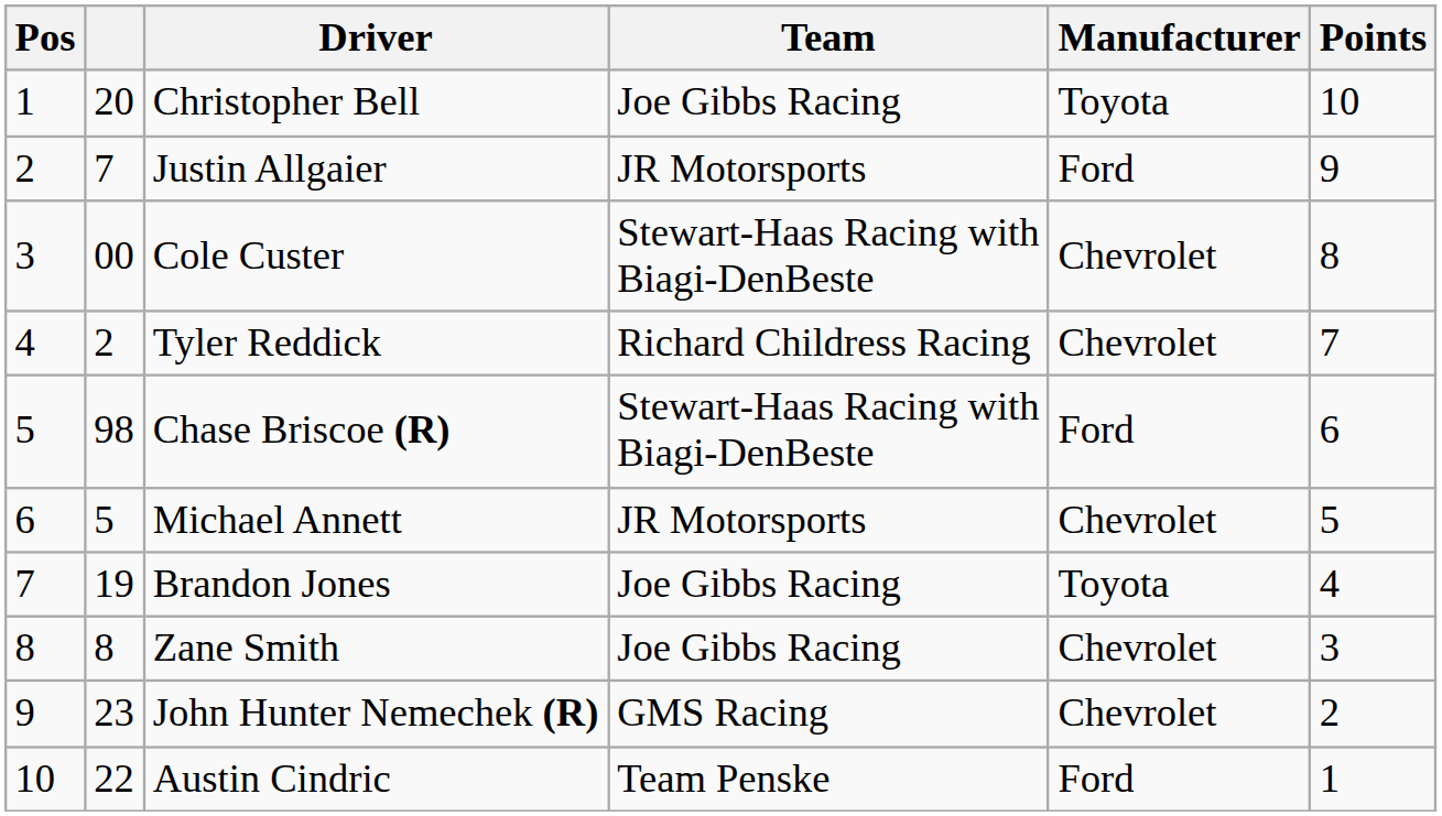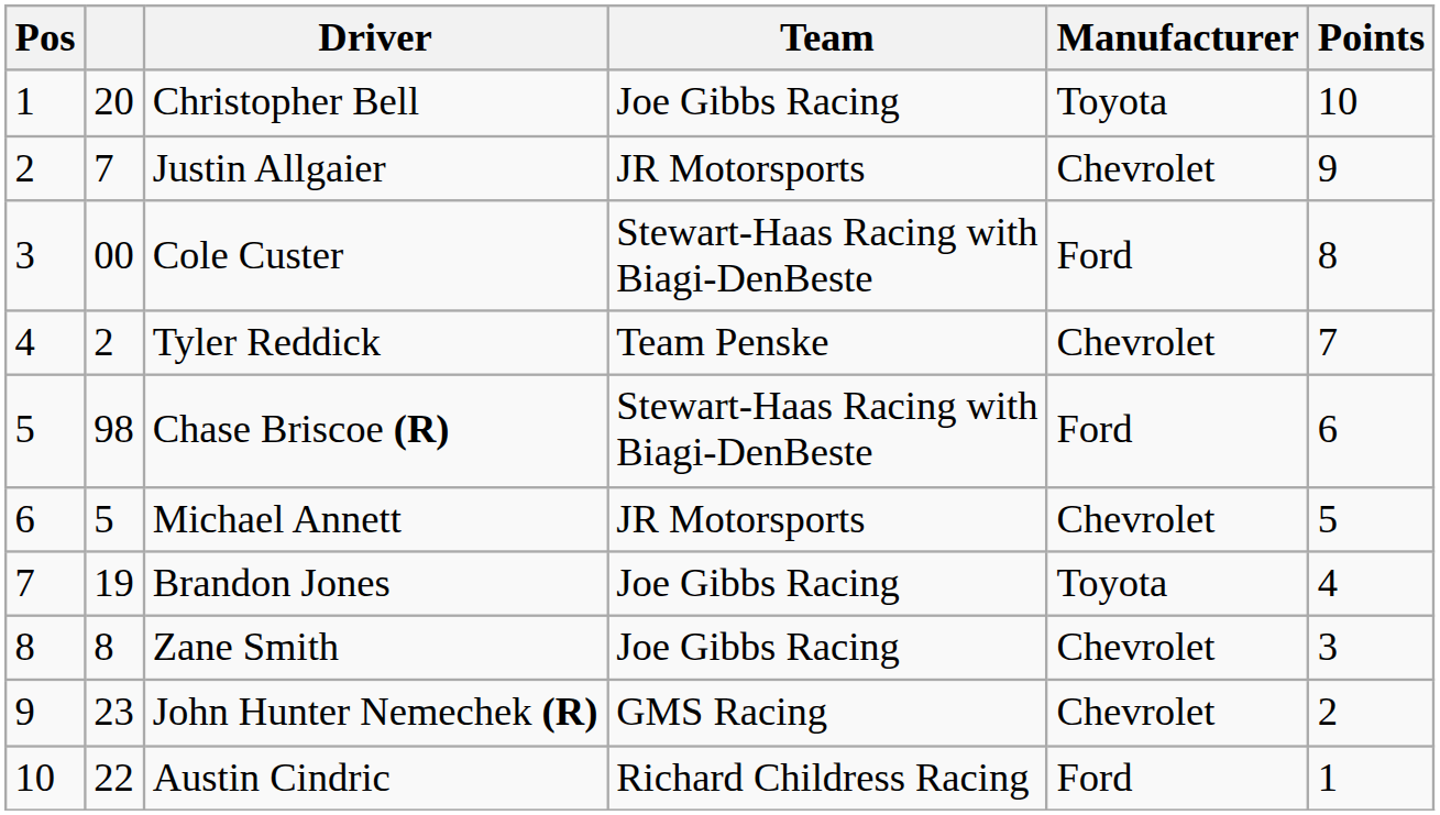Justin Allgaier | Manufacturer: Ford -> Chevrolet
Cole Custer | Manufacturer: Chevrolet -> Ford
Tyler Reddick | Team: Richard Childress Racing -> Team Penske
Austin Cindric | Team: Team Penske -> Richard Childress Racing
